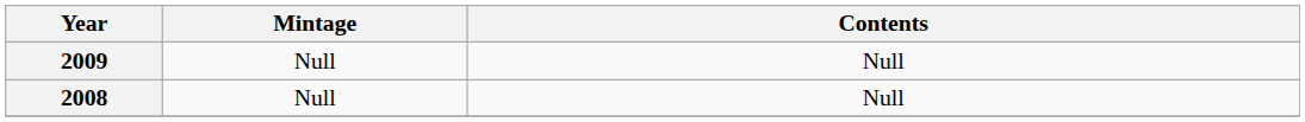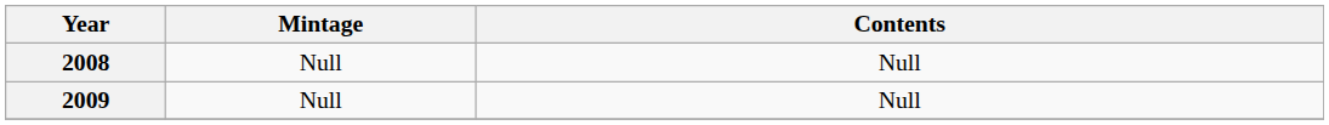rows swapped: 2008 <-> 2009
